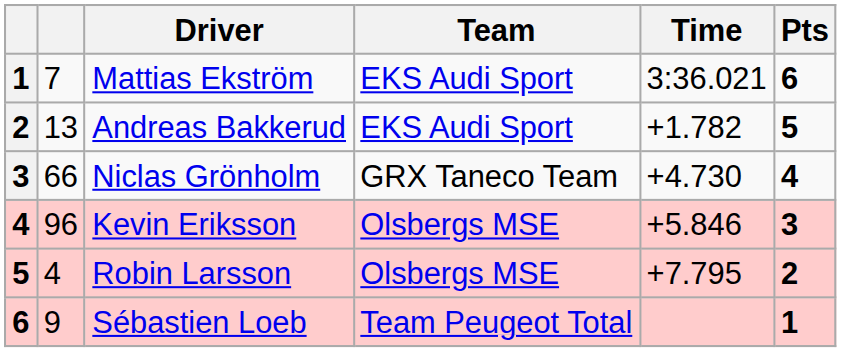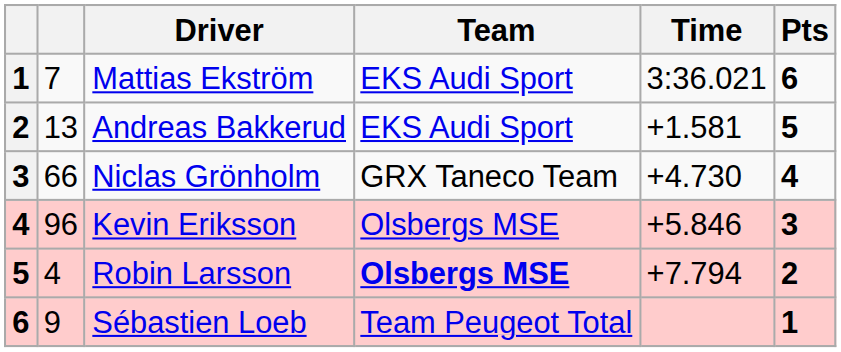Andreas Bakkerud | Time: +1.782 -> +1.581
Robin Larsson | Team: normal -> bold
Robin Larsson | Time: +7.795 -> +7.794
